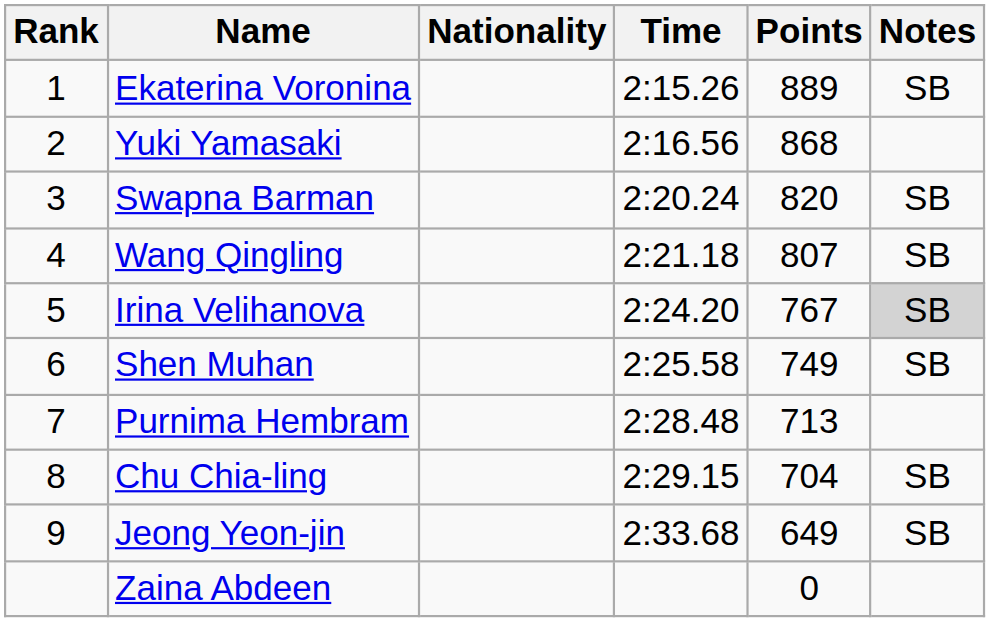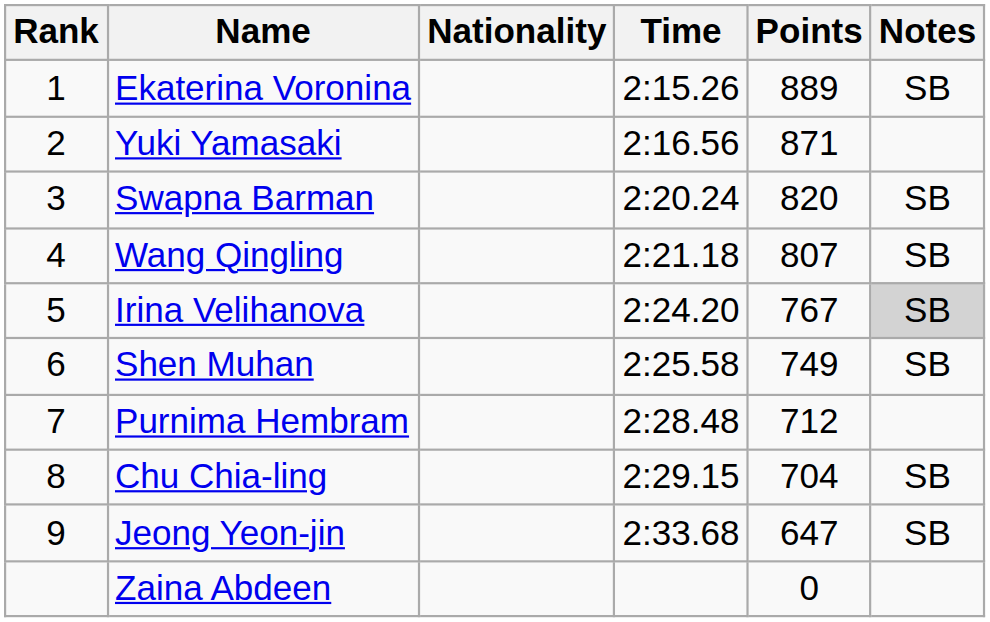Yuki Yamasaki | Points: 868 -> 871
Purnima Hembram | Points: 713 -> 712
Jeong Yeon-jin | Points: 649 -> 647
